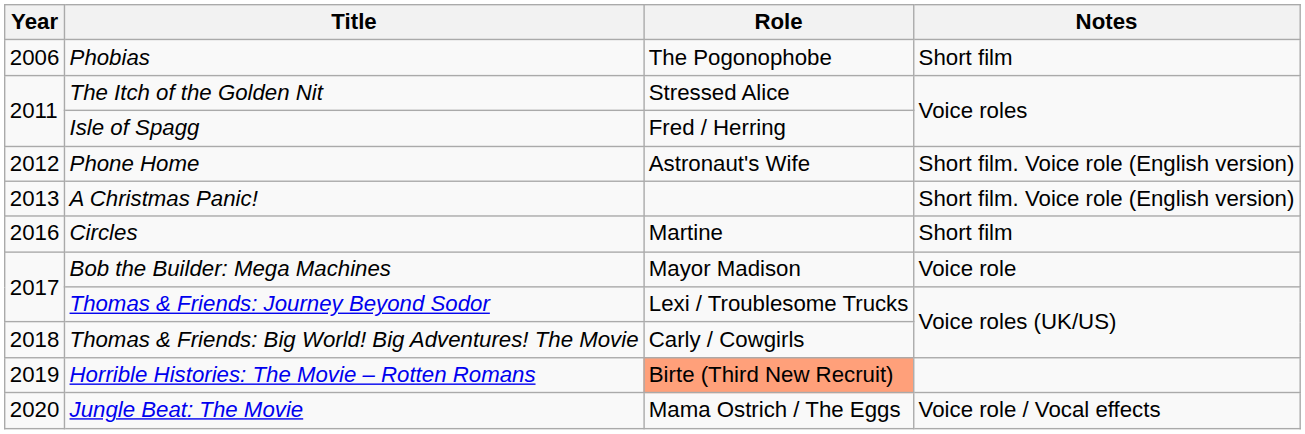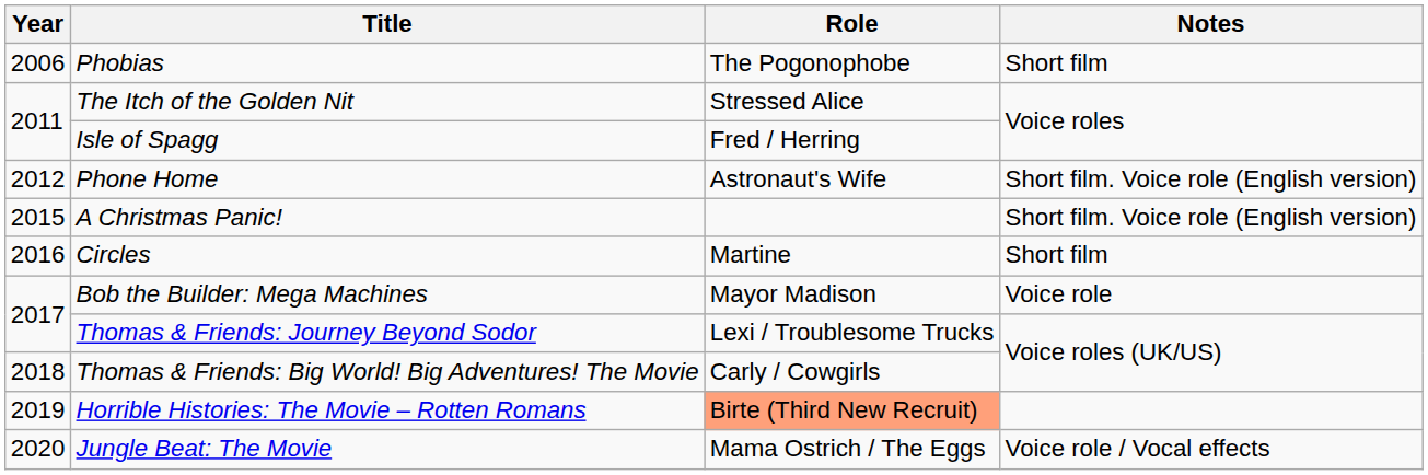A Christmas Panic! | Year: 2013 -> 2015
